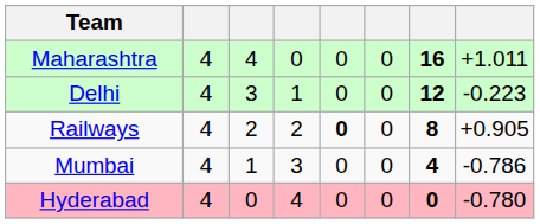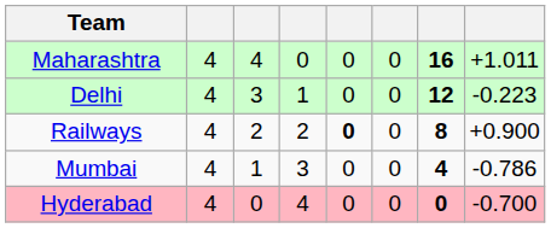Railways | column 8: +0.905 -> +0.900
Hyderabad | column 8: -0.780 -> -0.700
